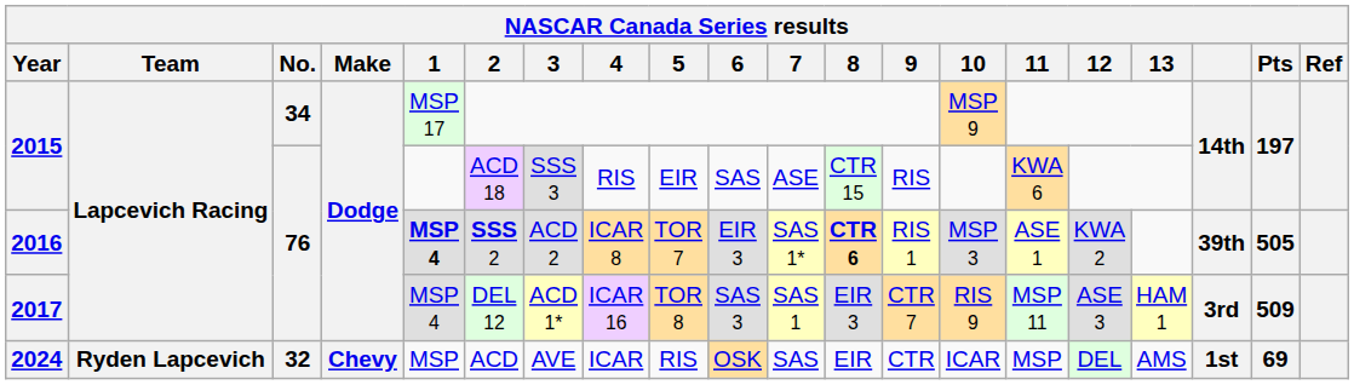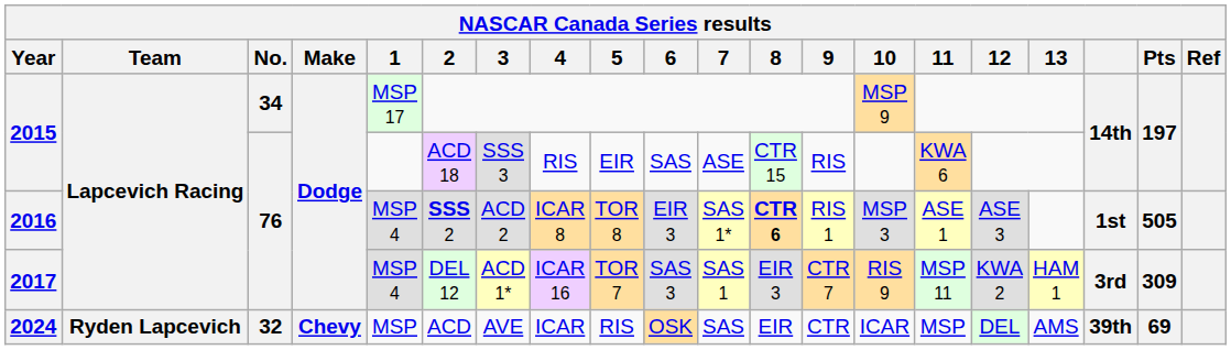2016 | 1: bold -> normal
2016 | 5: TOR 7 -> TOR 8
2016 | 12: KWA 2 -> ASE 3
2016 | column 18: 39th -> 1st
2017 | 5: TOR 8 -> TOR 7
2017 | 12: ASE 3 -> KWA 2
2017 | Pts: 509 -> 309
2024 | column 18: 1st -> 39th
